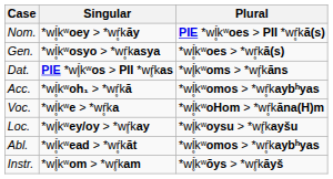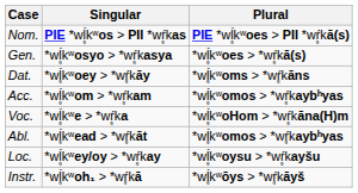Nom. | Singular: *wĺ̥kʷoey > *wŕ̥kāy -> PIE *wĺ̥kʷos > PII *wŕ̥kas
Dat. | Singular: PIE *wĺ̥kʷos > PII *wŕ̥kas -> *wĺ̥kʷoey > *wŕ̥kāy
Acc. | Singular: *wĺ̥kʷoh₁ > *wŕ̥kā -> *wĺ̥kʷom > *wŕ̥kam
rows swapped: Abl. <-> Loc.
Instr. | Singular: *wĺ̥kʷom > *wŕ̥kam -> *wĺ̥kʷoh₁ > *wŕ̥kā
